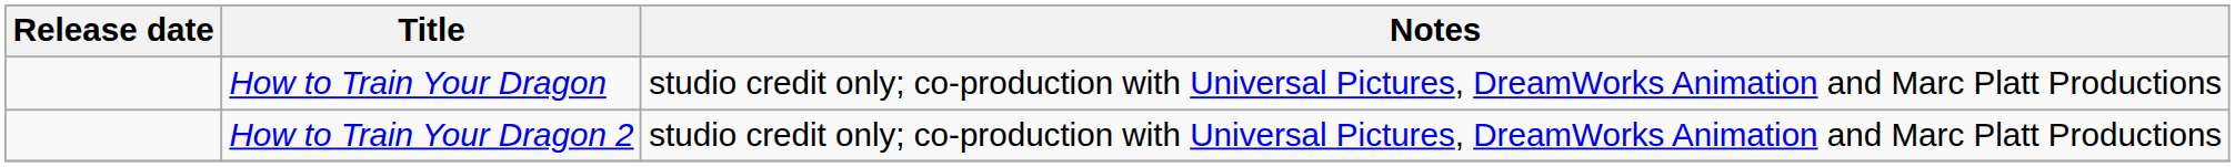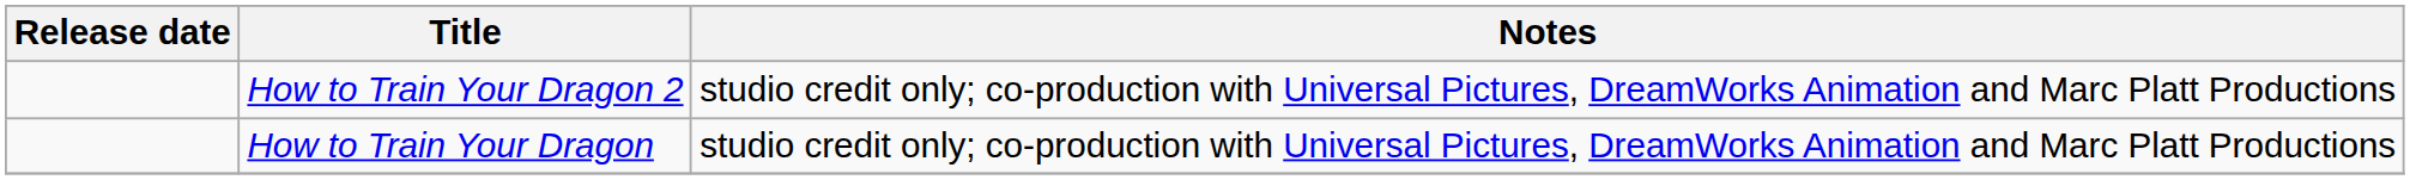rows swapped: How to Train Your Dragon <-> How to Train Your Dragon 2
